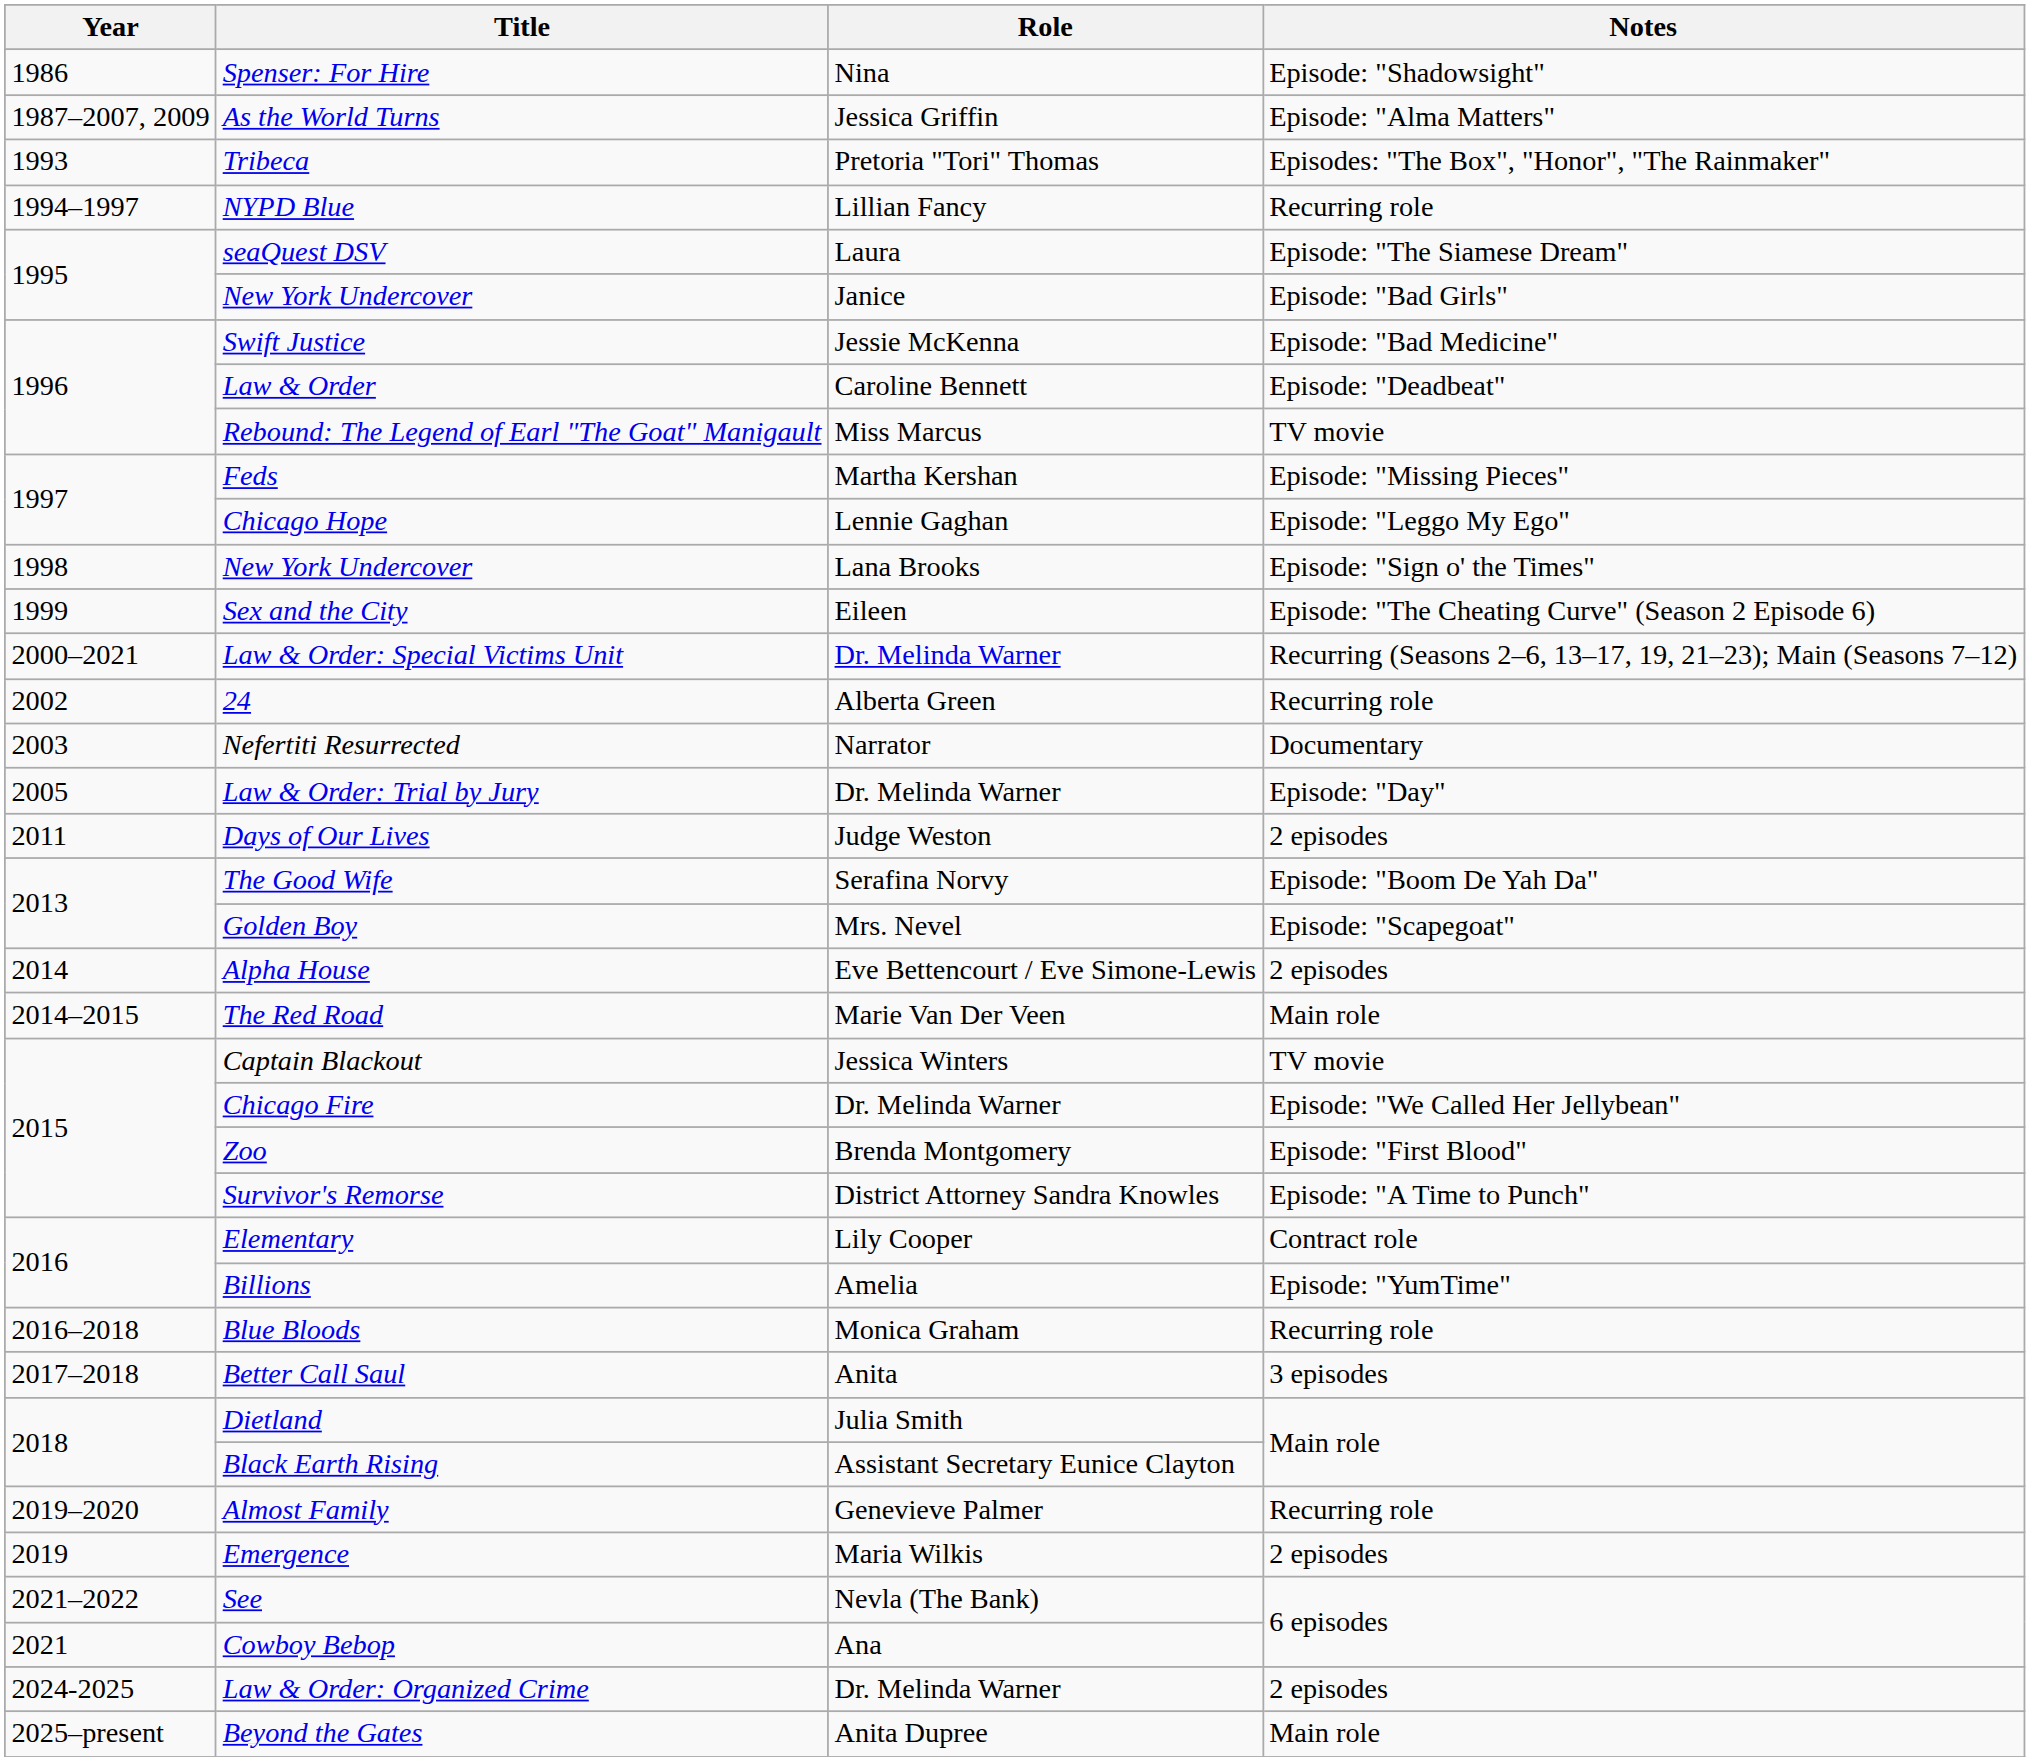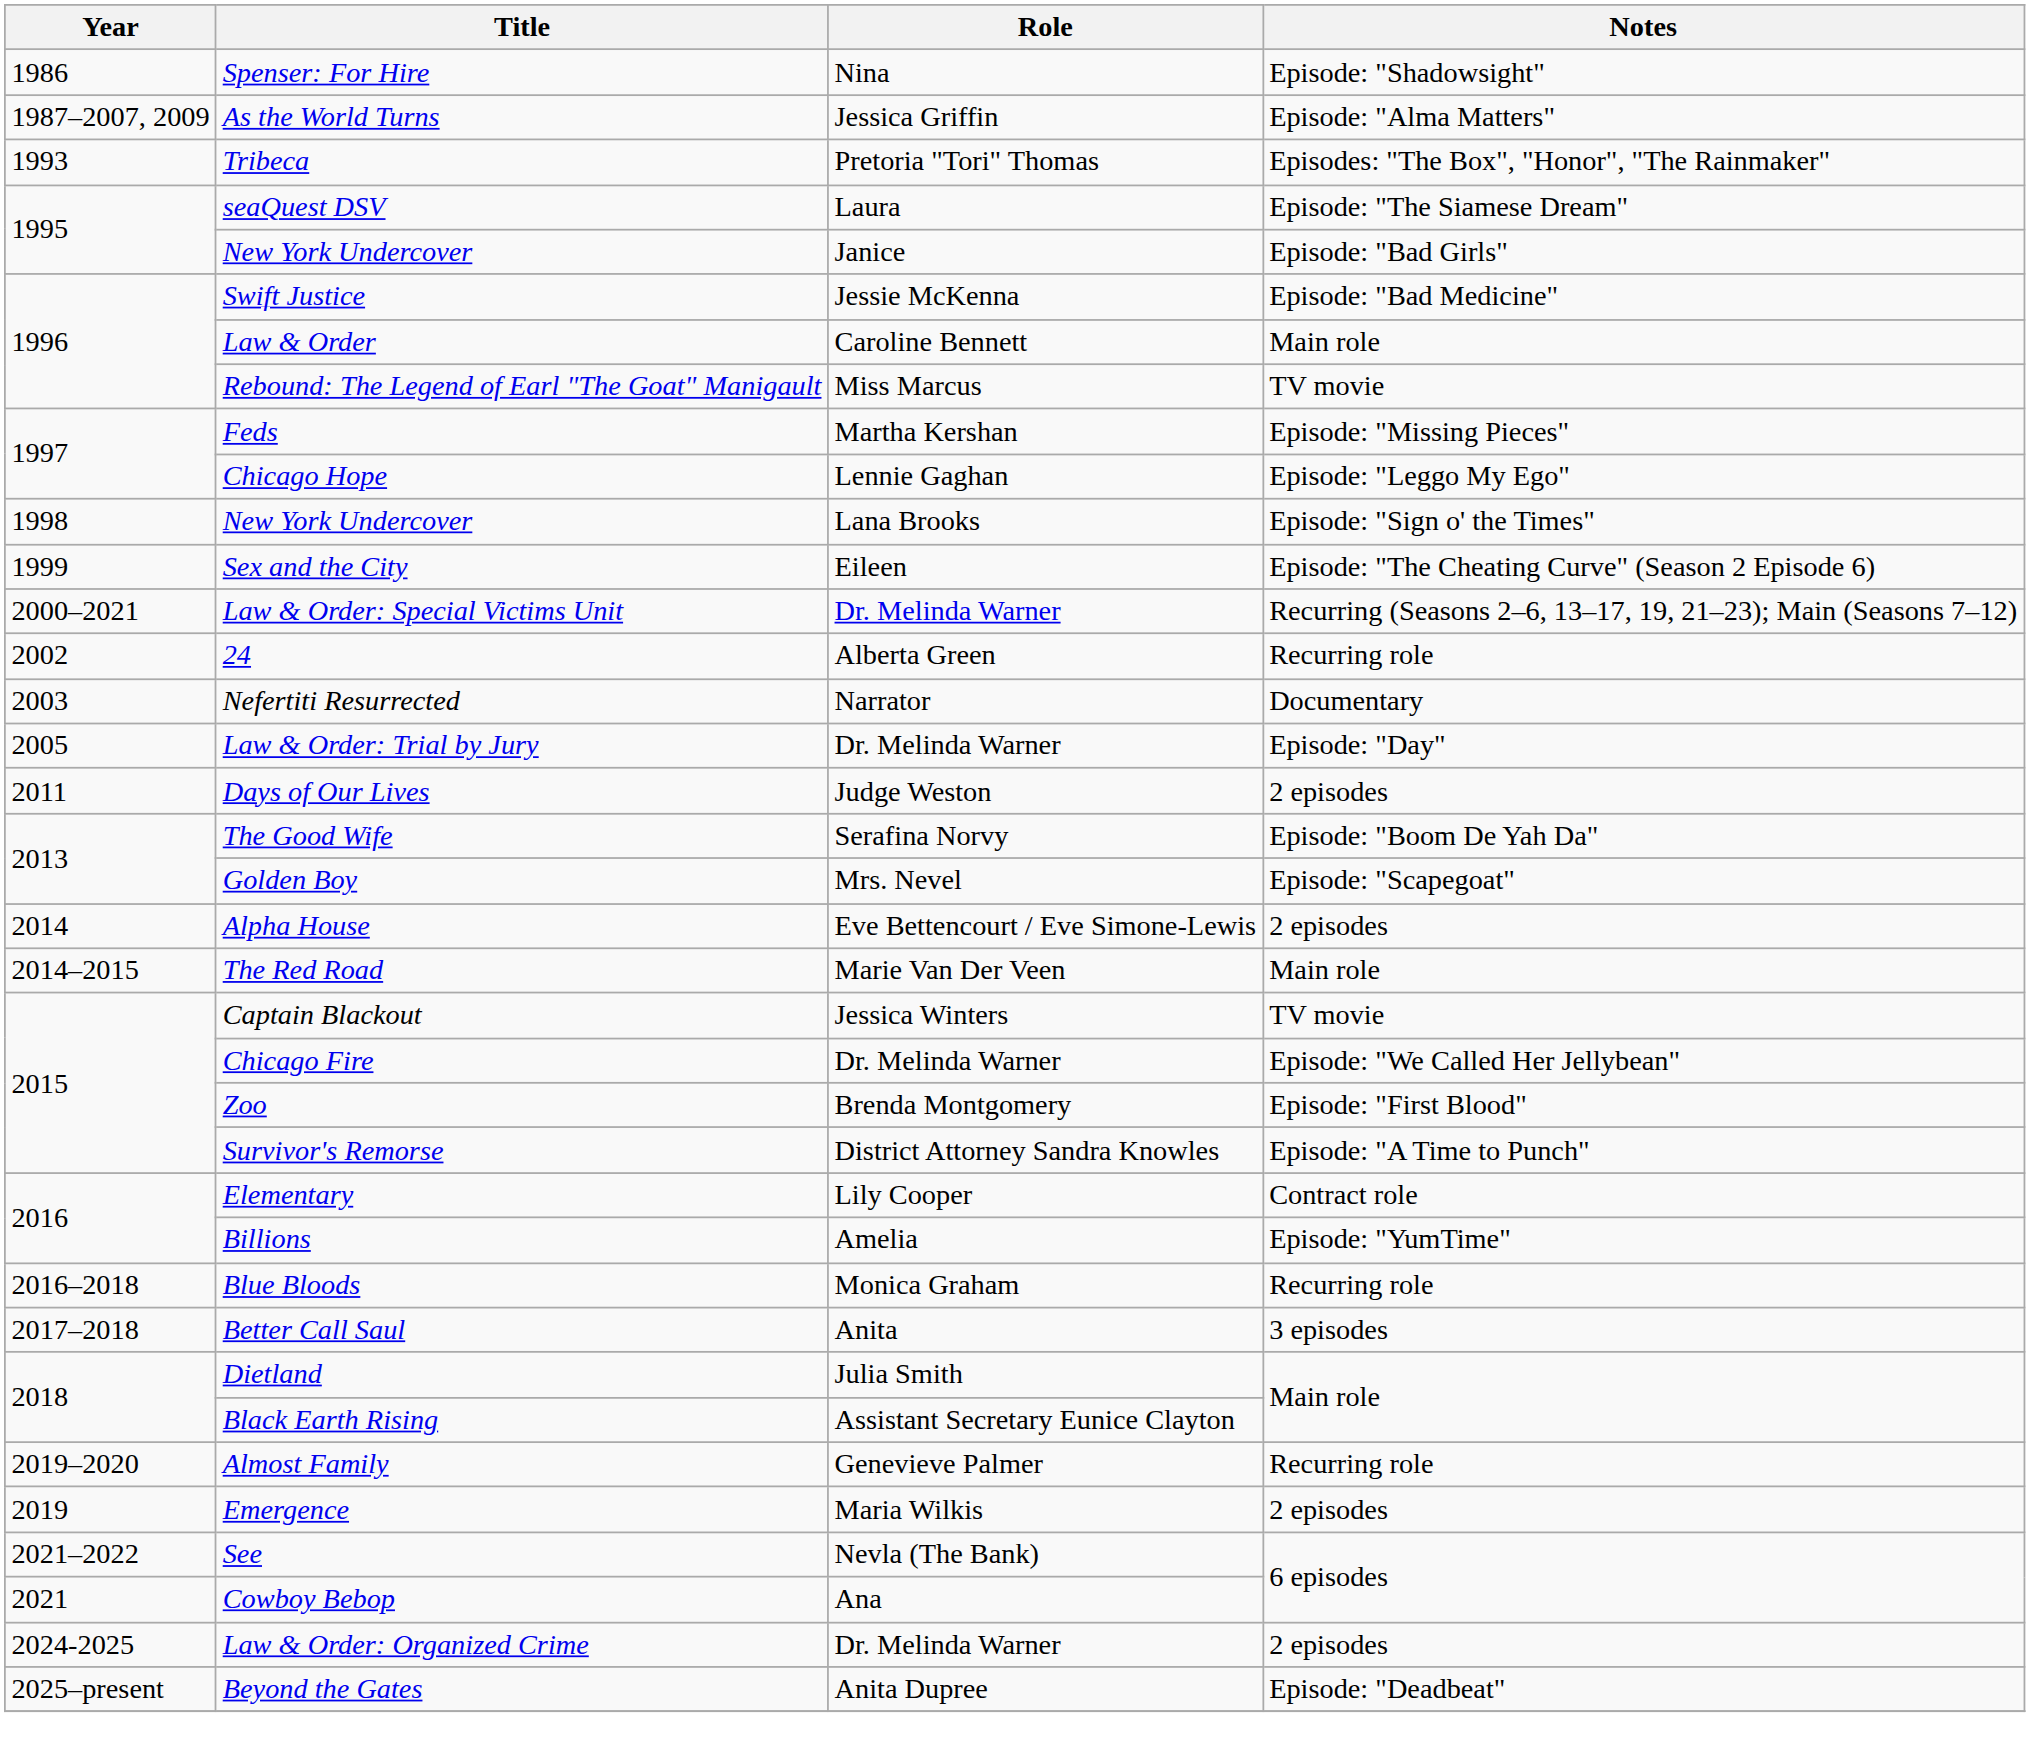- row: 1994–1997 | NYPD Blue | Lillian Fancy | Recurring role
Law & Order | Notes: Episode: "Deadbeat" -> Main role
Beyond the Gates | Notes: Main role -> Episode: "Deadbeat"
